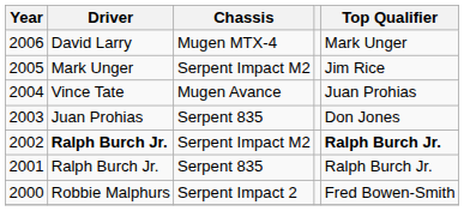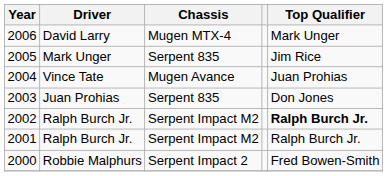2005 | Chassis: Serpent Impact M2 -> Serpent 835
2002 | Driver: bold -> normal
2001 | Chassis: Serpent 835 -> Serpent Impact M2
